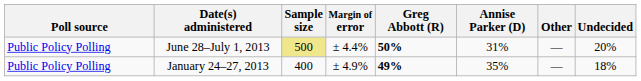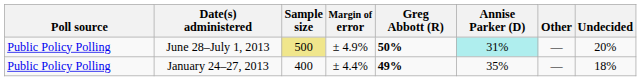June 28–July 1, 2013 | Margin of error: ± 4.4% -> ± 4.9%
June 28–July 1, 2013 | Annise Parker (D): no background -> paleturquoise background
January 24–27, 2013 | Margin of error: ± 4.9% -> ± 4.4%
